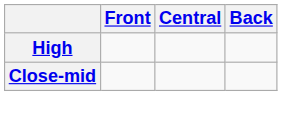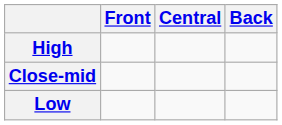+ row: Low
